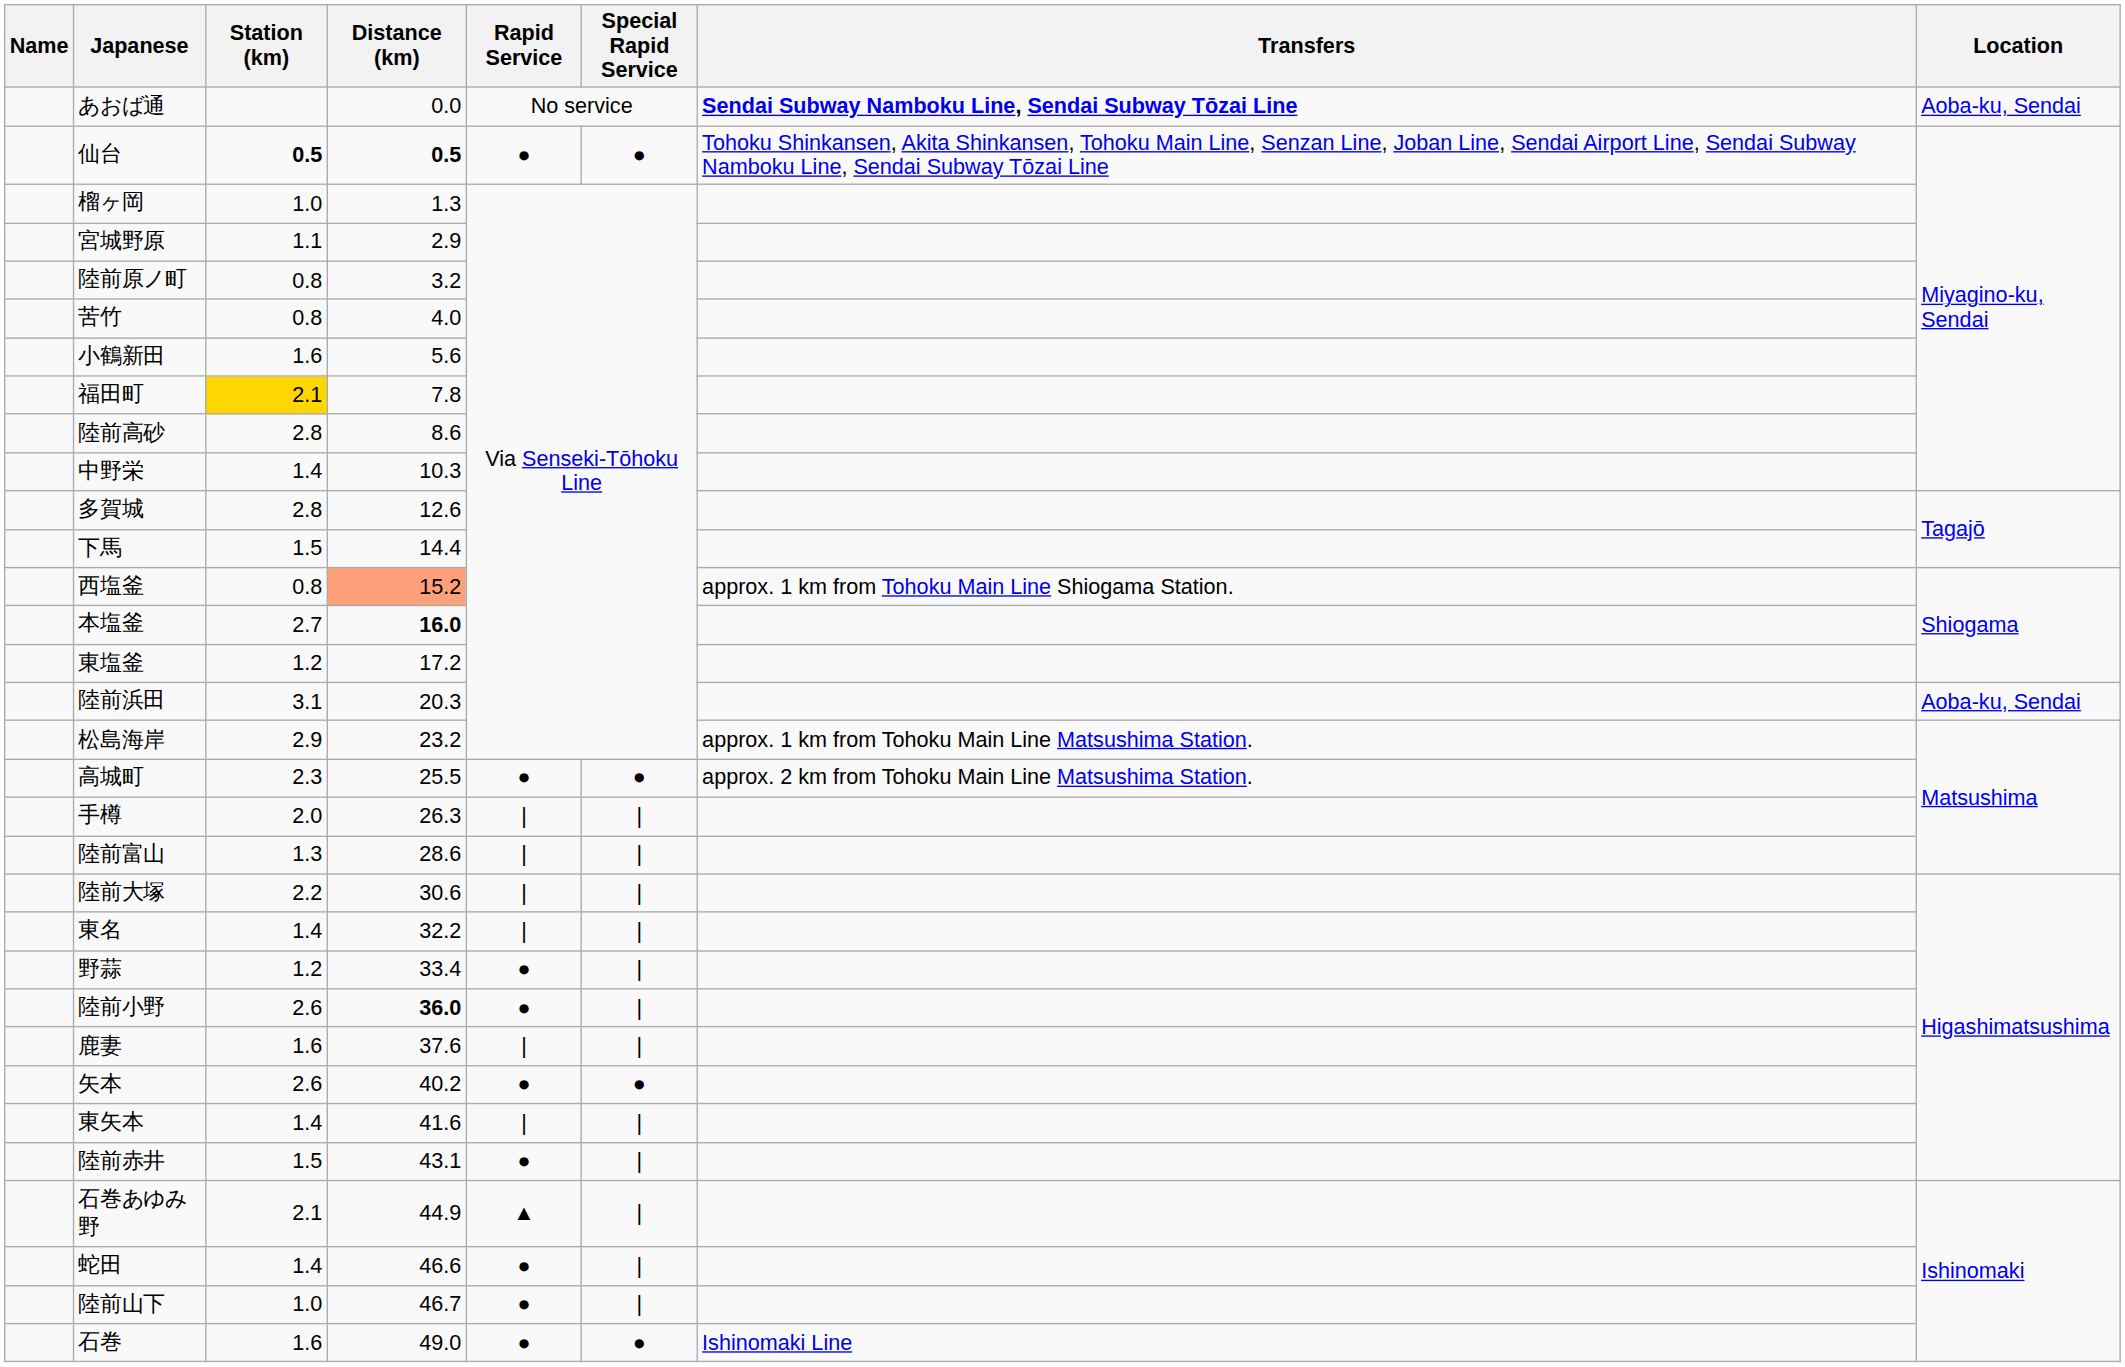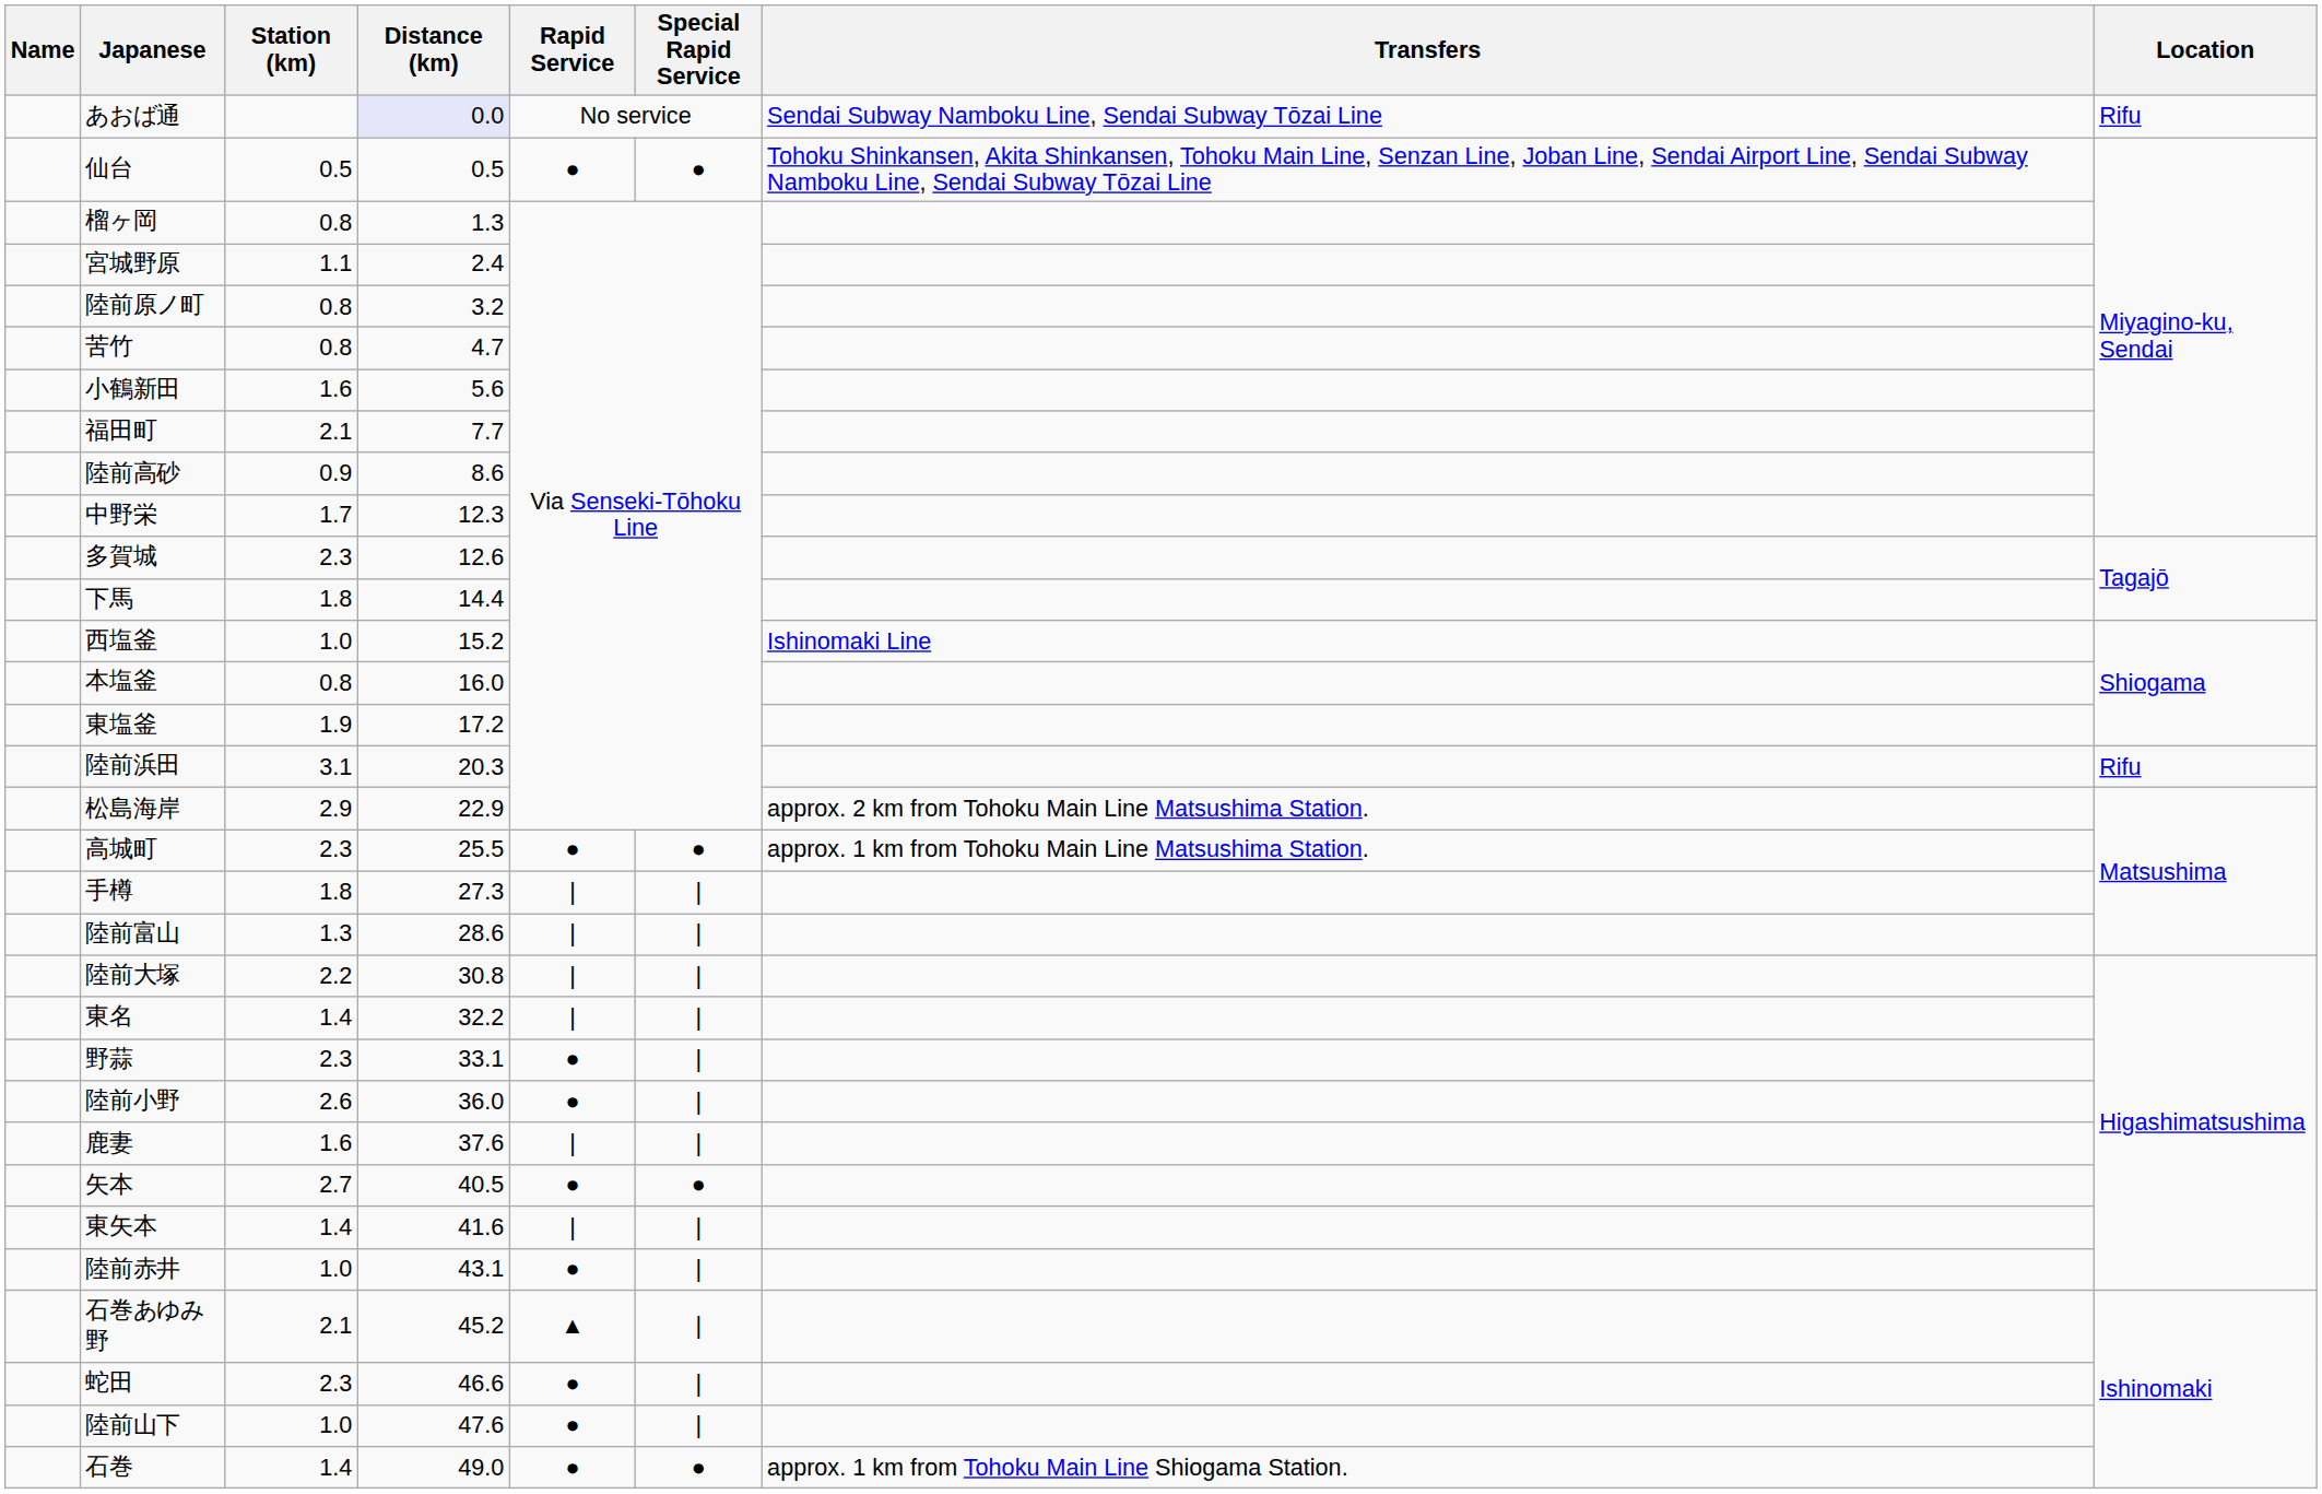あおば通 | Distance (km): no background -> lavender background
あおば通 | Transfers: bold -> normal
あおば通 | Location: Aoba-ku, Sendai -> Rifu
仙台 | Station (km): bold -> normal
仙台 | Distance (km): bold -> normal
榴ヶ岡 | Station (km): 1.0 -> 0.8
宮城野原 | Distance (km): 2.9 -> 2.4
苦竹 | Distance (km): 4.0 -> 4.7
福田町 | Station (km): gold background -> no background
福田町 | Distance (km): 7.8 -> 7.7
陸前高砂 | Station (km): 2.8 -> 0.9
中野栄 | Station (km): 1.4 -> 1.7
中野栄 | Distance (km): 10.3 -> 12.3
多賀城 | Station (km): 2.8 -> 2.3
下馬 | Station (km): 1.5 -> 1.8
西塩釜 | Station (km): 0.8 -> 1.0
西塩釜 | Distance (km): lightsalmon background -> no background
西塩釜 | Transfers: approx. 1 km from Tohoku Main Line Shiogama Station. -> Ishinomaki Line
本塩釜 | Station (km): 2.7 -> 0.8
本塩釜 | Distance (km): bold -> normal
東塩釜 | Station (km): 1.2 -> 1.9
陸前浜田 | Location: Aoba-ku, Sendai -> Rifu
松島海岸 | Distance (km): 23.2 -> 22.9
松島海岸 | Transfers: approx. 1 km from Tohoku Main Line Matsushima Station. -> approx. 2 km from Tohoku Main Line Matsushima Station.
高城町 | Transfers: approx. 2 km from Tohoku Main Line Matsushima Station. -> approx. 1 km from Tohoku Main Line Matsushima Station.
手樽 | Station (km): 2.0 -> 1.8
手樽 | Distance (km): 26.3 -> 27.3
陸前大塚 | Distance (km): 30.6 -> 30.8
野蒜 | Station (km): 1.2 -> 2.3
野蒜 | Distance (km): 33.4 -> 33.1
陸前小野 | Distance (km): bold -> normal
矢本 | Station (km): 2.6 -> 2.7
矢本 | Distance (km): 40.2 -> 40.5
陸前赤井 | Station (km): 1.5 -> 1.0
石巻あゆみ野 | Distance (km): 44.9 -> 45.2
蛇田 | Station (km): 1.4 -> 2.3
陸前山下 | Distance (km): 46.7 -> 47.6
石巻 | Station (km): 1.6 -> 1.4
石巻 | Transfers: Ishinomaki Line -> approx. 1 km from Tohoku Main Line Shiogama Station.
